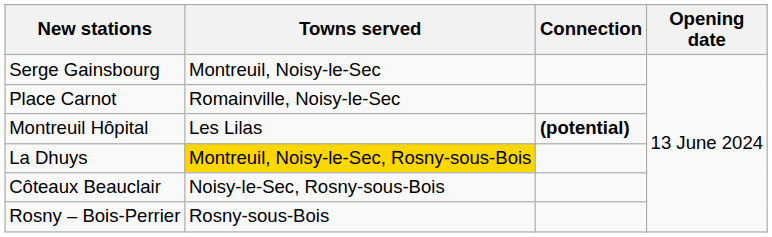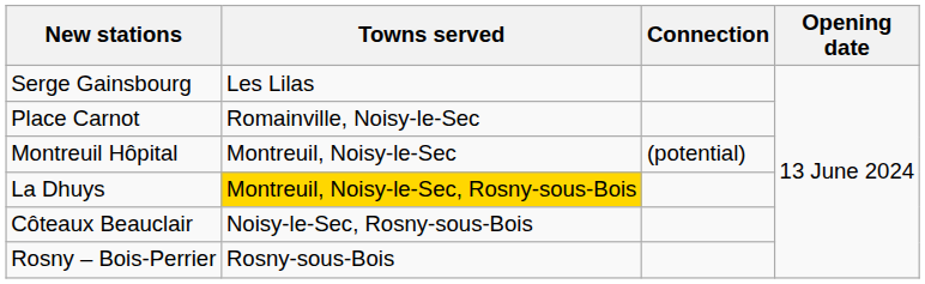Serge Gainsbourg | Towns served: Montreuil, Noisy-le-Sec -> Les Lilas
Montreuil Hôpital | Towns served: Les Lilas -> Montreuil, Noisy-le-Sec
Montreuil Hôpital | Connection: bold -> normal
